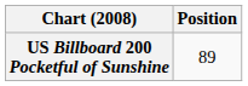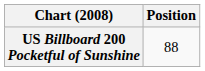US Billboard 200 Pocketful of Sunshine | Position: 89 -> 88
